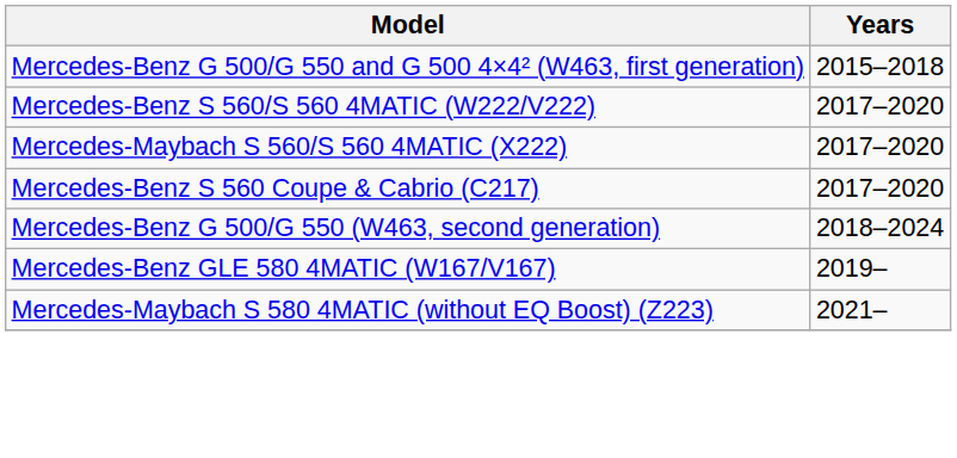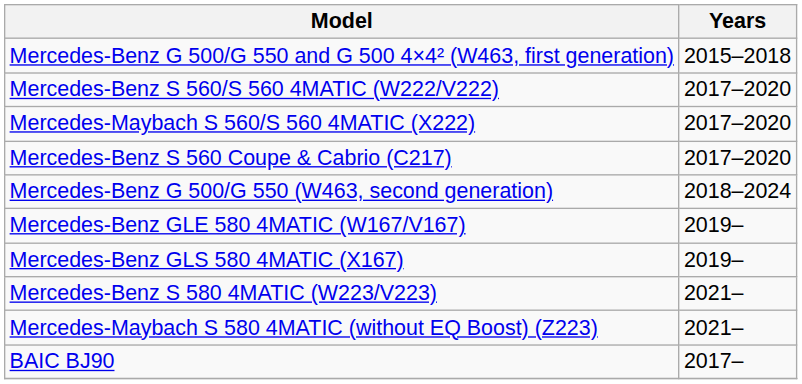+ row: Mercedes-Benz GLS 580 4MATIC (X167) | 2019–
+ row: Mercedes-Benz S 580 4MATIC (W223/V223) | 2021–
+ row: BAIC BJ90 | 2017–
